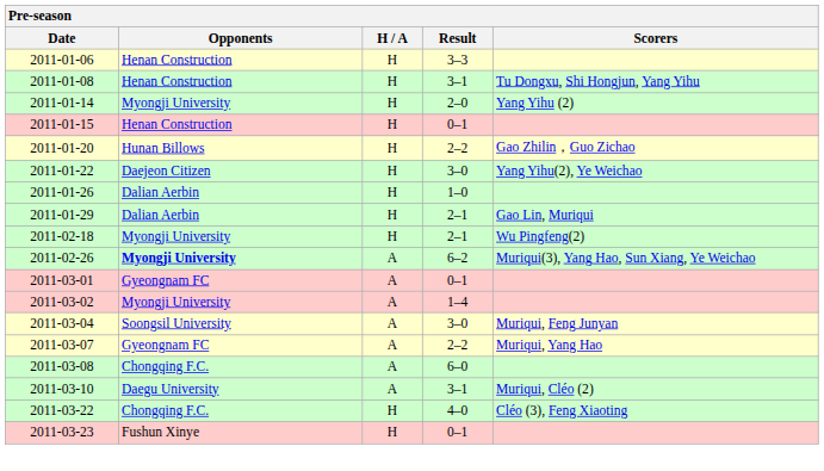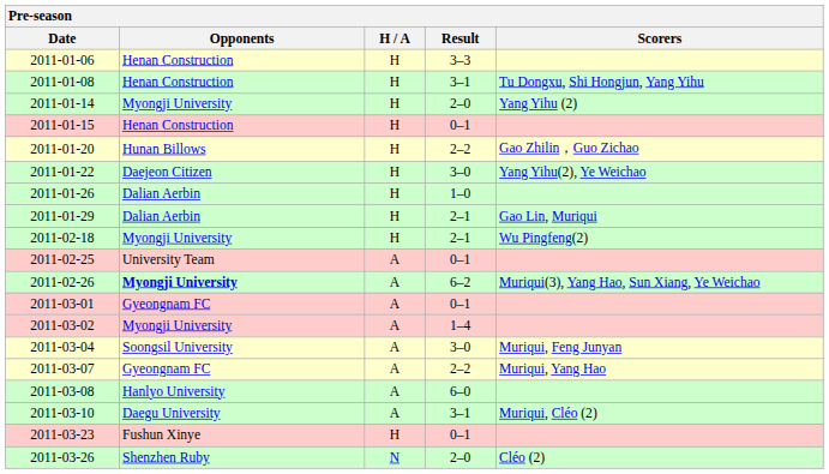+ row: 2011-02-25 | University Team | A | 0–1
2011-03-08 | Opponents: Chongqing F.C. -> Hanlyo University
- row: 2011-03-22 | Chongqing F.C. | H | 4–0 | Cléo (3), Feng Xiaoting
+ row: 2011-03-26 | Shenzhen Ruby | N | 2–0 | Cléo (2)
